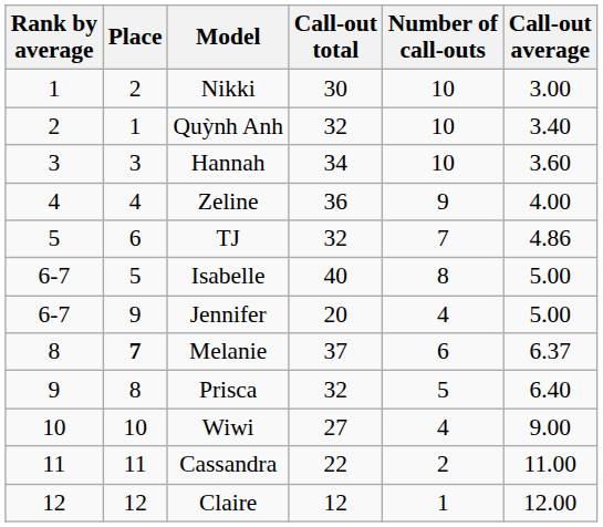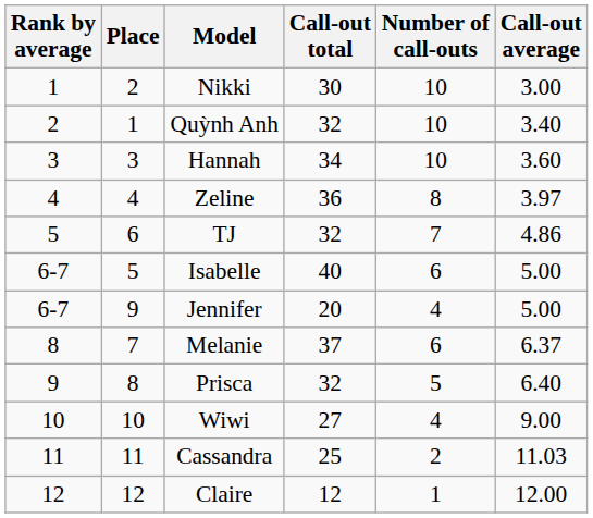Zeline | Number of call-outs: 9 -> 8
Zeline | Call-out average: 4.00 -> 3.97
Isabelle | Number of call-outs: 8 -> 6
Melanie | Place: bold -> normal
Cassandra | Call-out total: 22 -> 25
Cassandra | Call-out average: 11.00 -> 11.03
